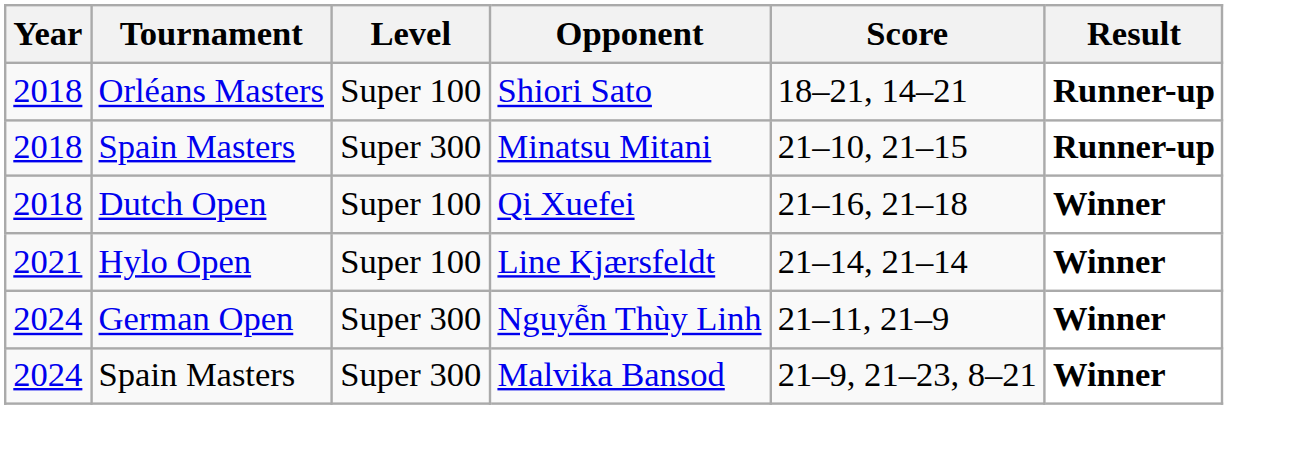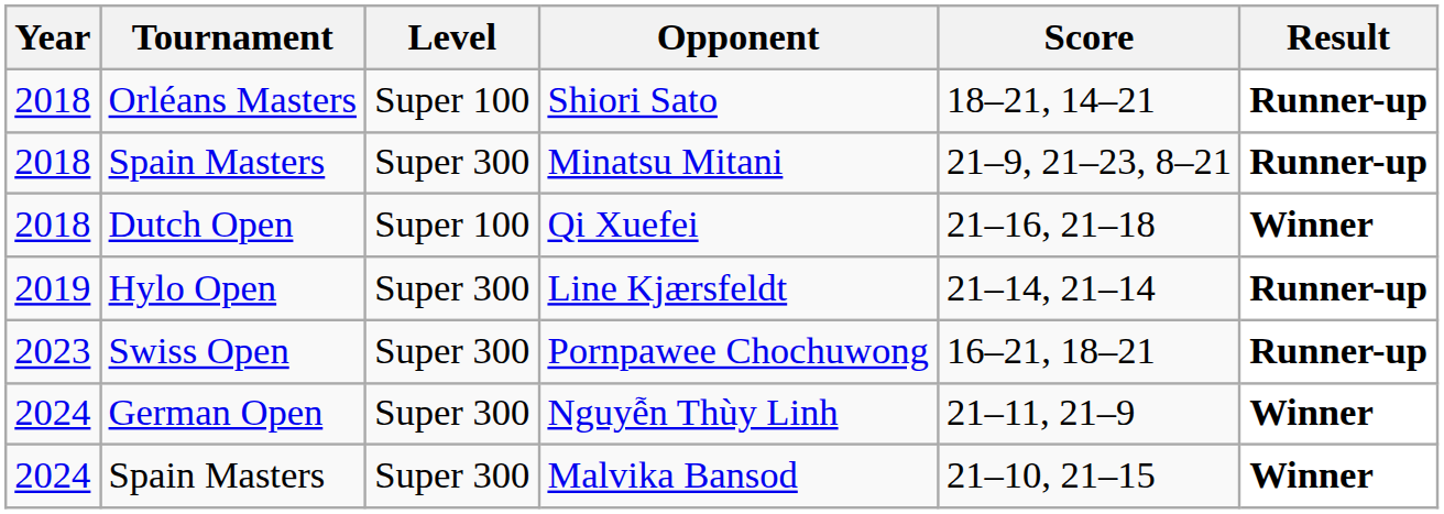Minatsu Mitani | Score: 21–10, 21–15 -> 21–9, 21–23, 8–21
Line Kjærsfeldt | Year: 2021 -> 2019
Line Kjærsfeldt | Level: Super 100 -> Super 300
Line Kjærsfeldt | Result: Winner -> Runner-up
+ row: 2023 | Swiss Open | Super 300 | Pornpawee Chochuwong | 16–21, 18–21 | Runner-up
Malvika Bansod | Score: 21–9, 21–23, 8–21 -> 21–10, 21–15
